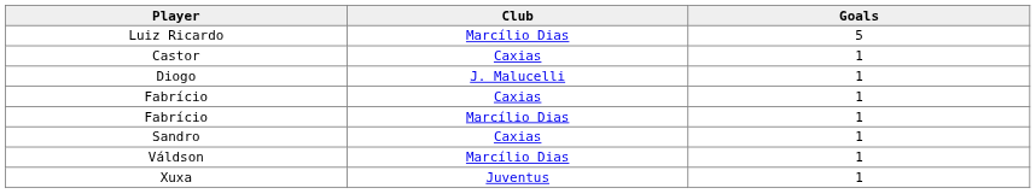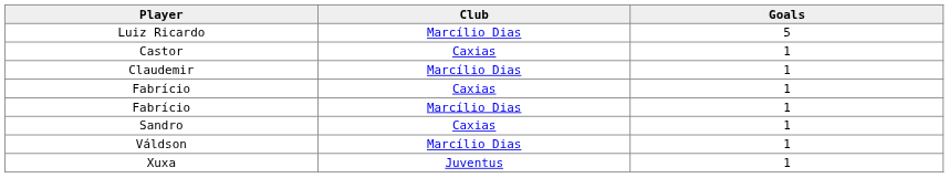+ row: Claudemir | Marcílio Dias | 1
- row: Diogo | J. Malucelli | 1
